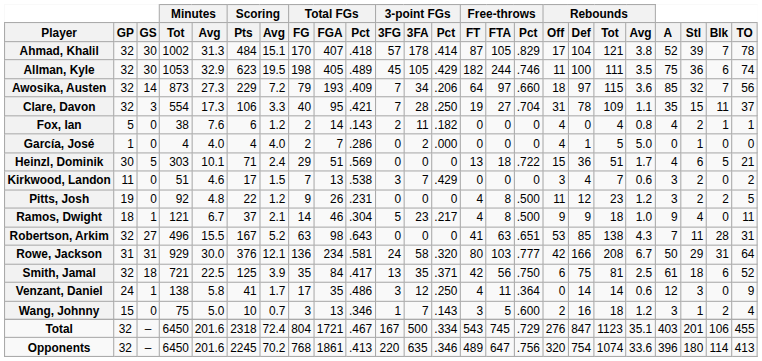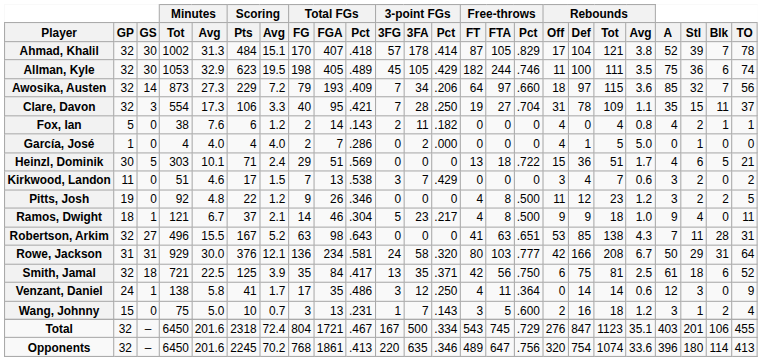Pitts, Josh | Total FGs / Pct: .231 -> .346
Wang, Johnny | Total FGs / Pct: .346 -> .231
